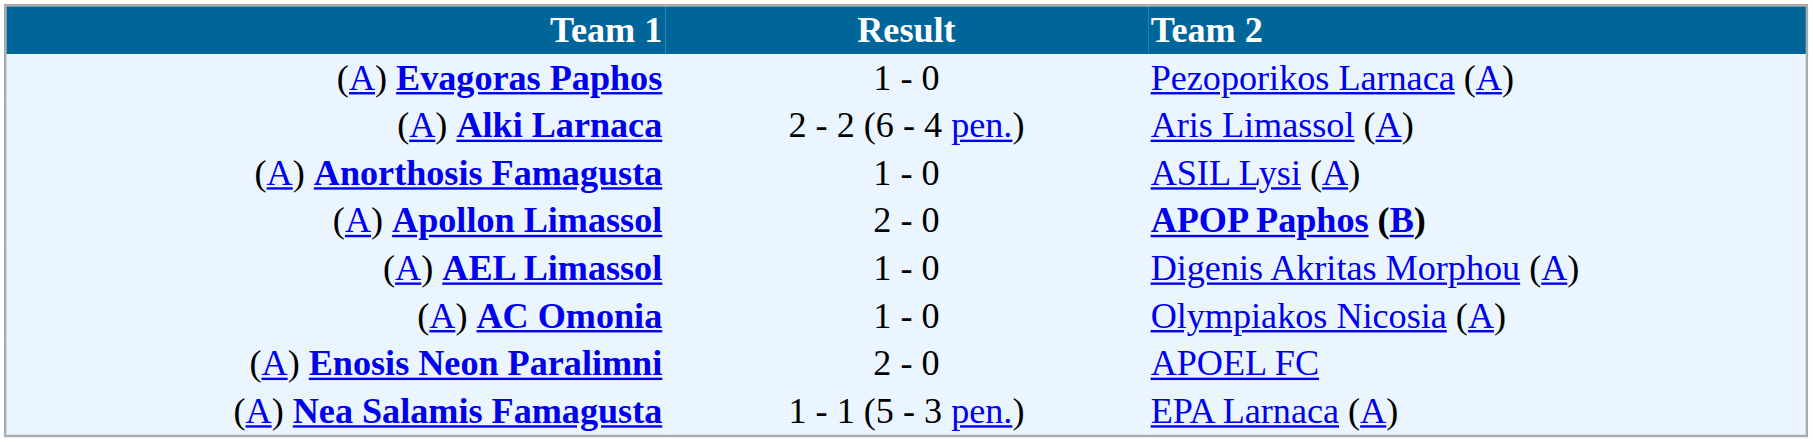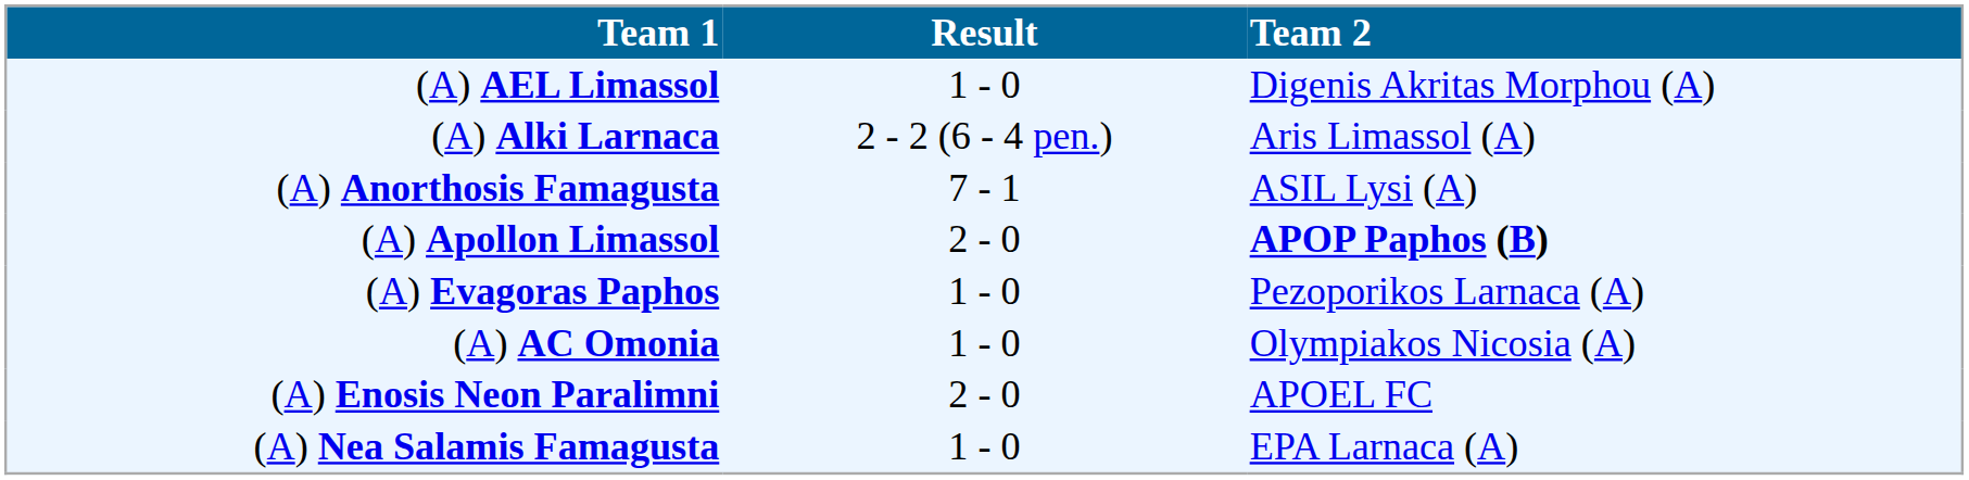rows swapped: (A) AEL Limassol <-> (A) Evagoras Paphos
(A) Anorthosis Famagusta | Result: 1 - 0 -> 7 - 1
(A) Nea Salamis Famagusta | Result: 1 - 1 (5 - 3 pen.) -> 1 - 0
